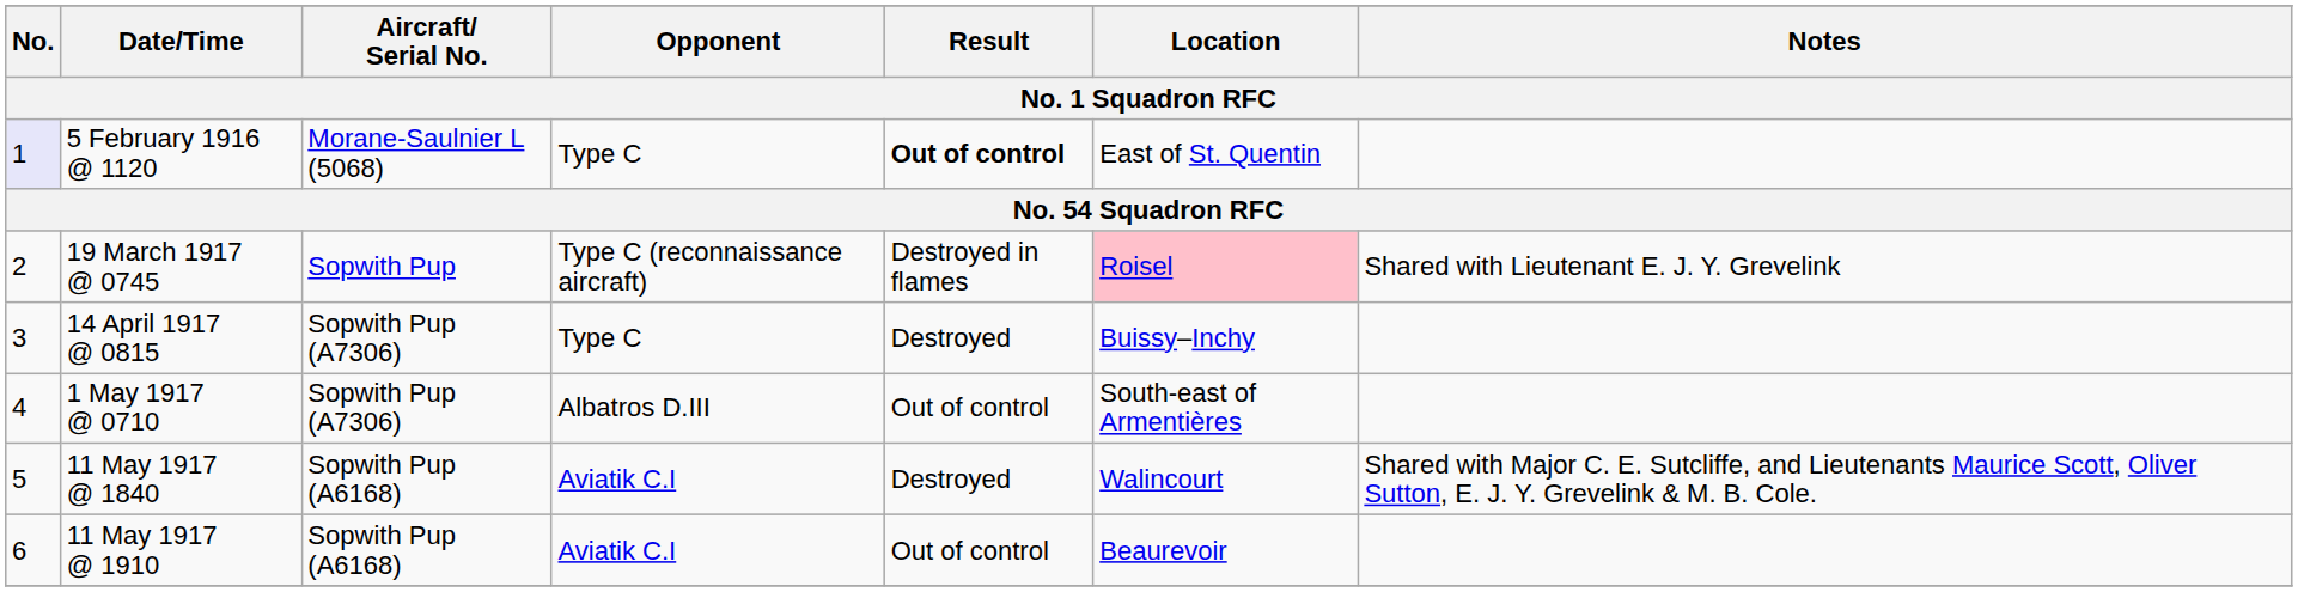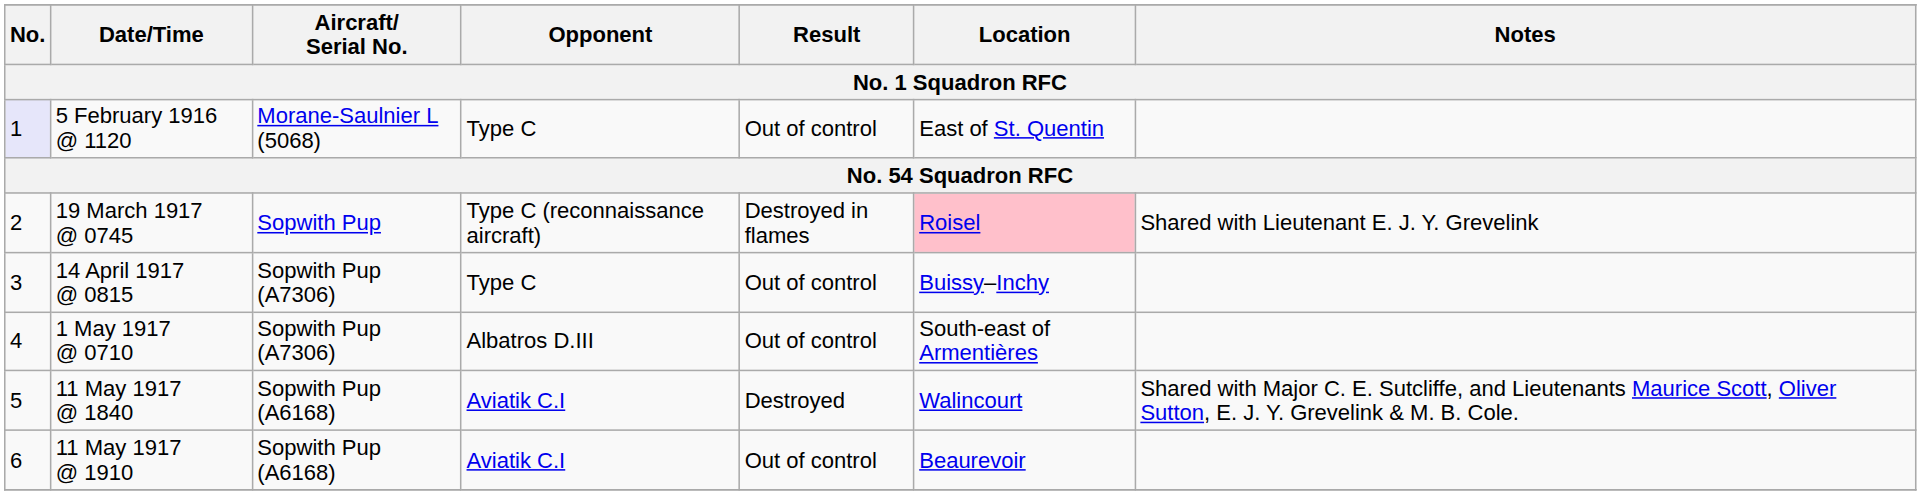5 February 1916 @ 1120 | Result: bold -> normal
14 April 1917 @ 0815 | Result: Destroyed -> Out of control
